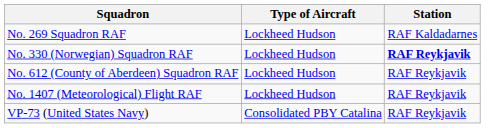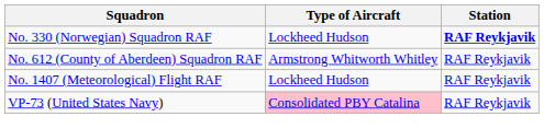- row: No. 269 Squadron RAF | Lockheed Hudson | RAF Kaldadarnes
No. 612 (County of Aberdeen) Squadron RAF | Type of Aircraft: Lockheed Hudson -> Armstrong Whitworth Whitley
VP-73 (United States Navy) | Type of Aircraft: no background -> pink background
